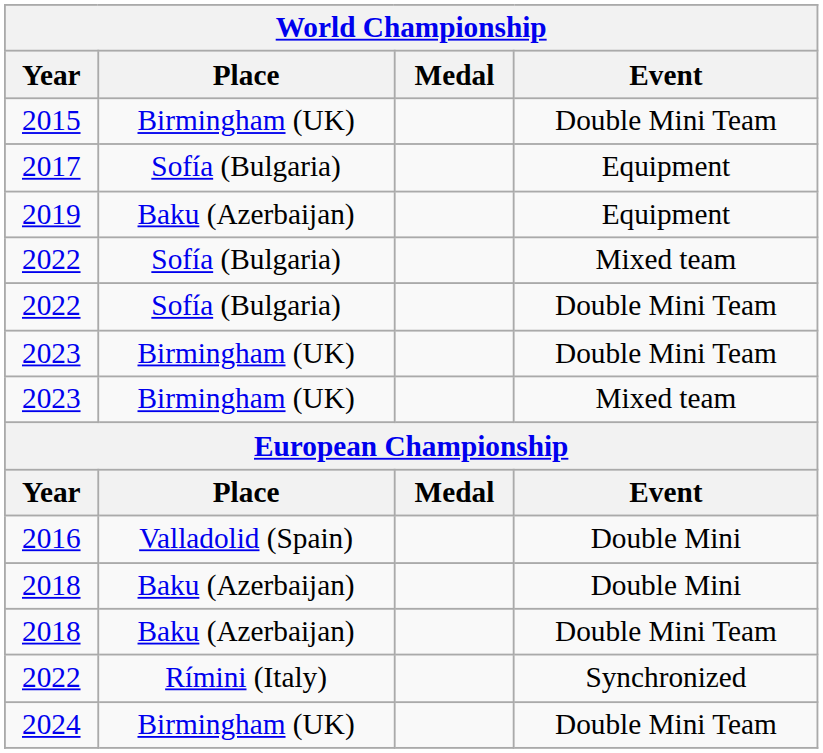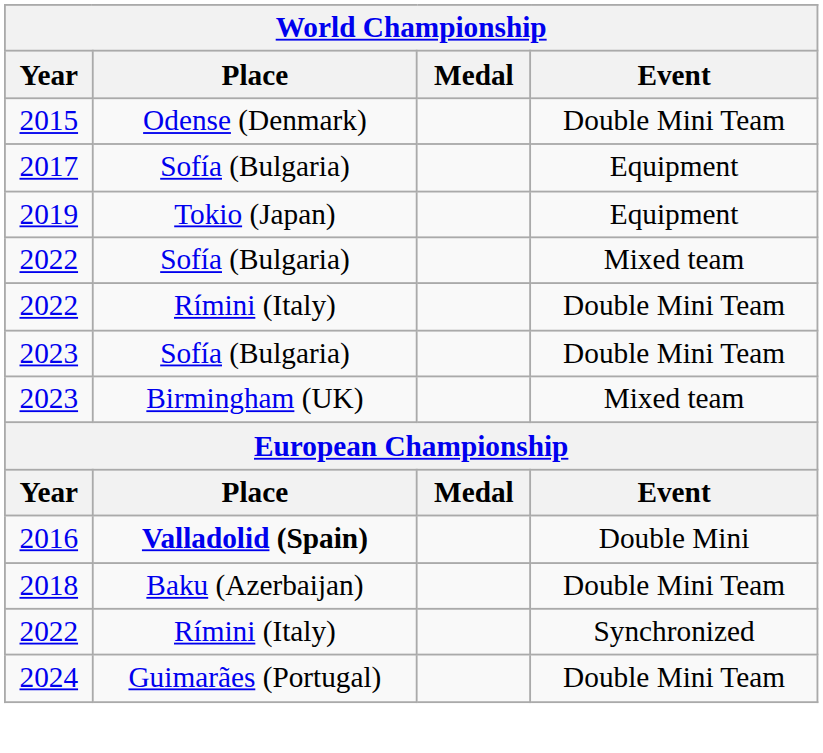2015 | Place: Birmingham (UK) -> Odense (Denmark)
2019 | Place: Baku (Azerbaijan) -> Tokio (Japan)
2022 / Double Mini Team | Place: Sofía (Bulgaria) -> Rímini (Italy)
2023 / Double Mini Team | Place: Birmingham (UK) -> Sofía (Bulgaria)
2016 | Place: normal -> bold
- row: 2018 | Baku (Azerbaijan) | Double Mini
2024 | Place: Birmingham (UK) -> Guimarães (Portugal)
